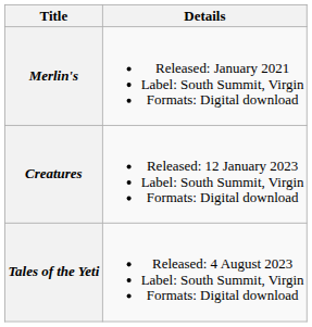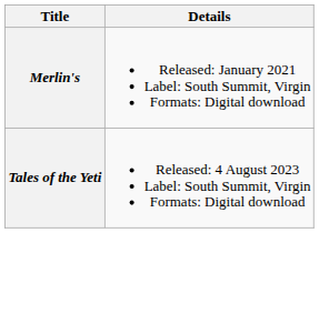- row: Creatures | Released: 12 January 2023 Label: South Summit, Virgin Formats: Digital download
